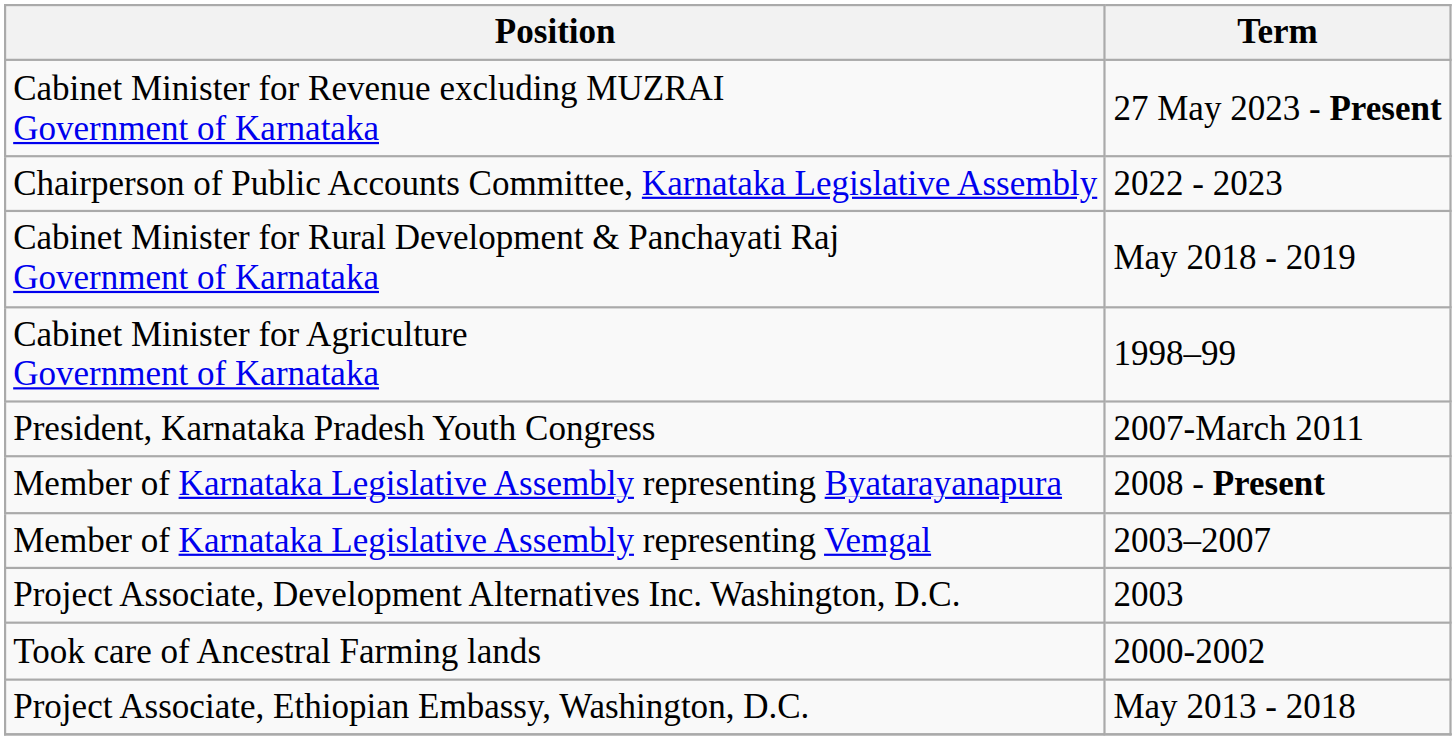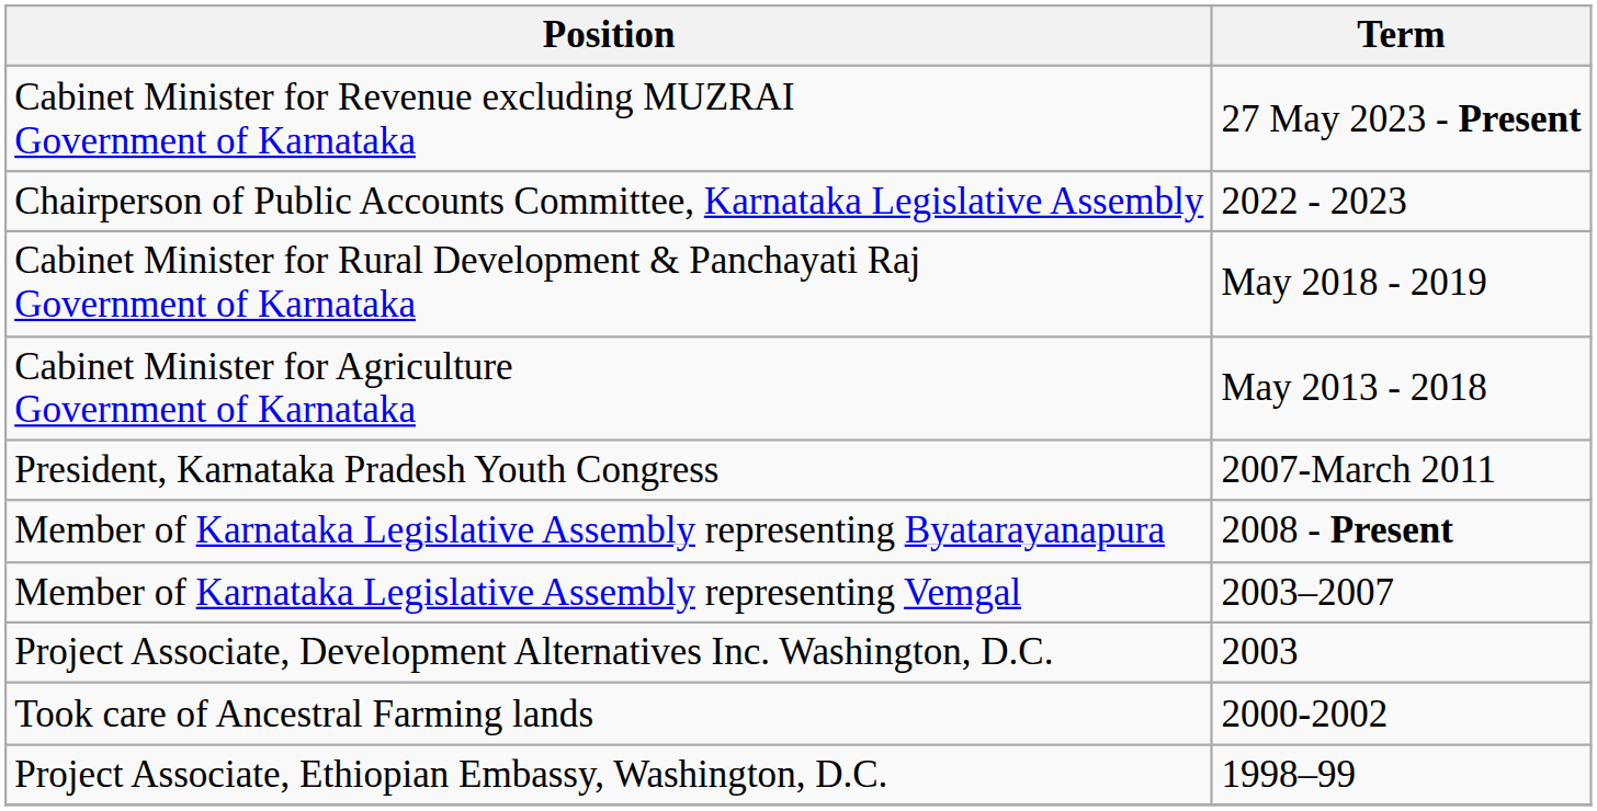Cabinet Minister for Agriculture Government of Karnataka | Term: 1998–99 -> May 2013 - 2018
Project Associate, Ethiopian Embassy, Washington, D.C. | Term: May 2013 - 2018 -> 1998–99
